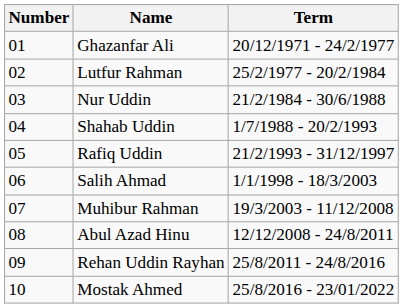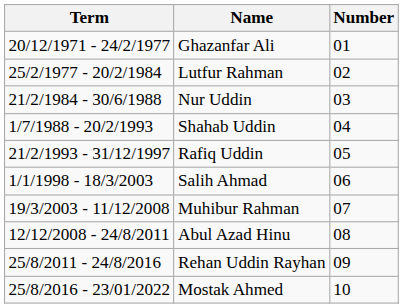columns swapped: Number <-> Term
